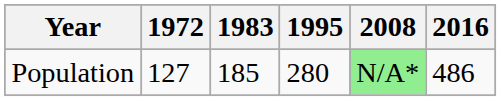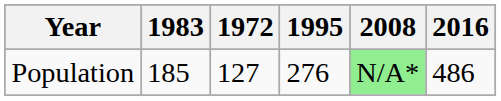columns swapped: 1972 <-> 1983
Population | 1995: 280 -> 276
